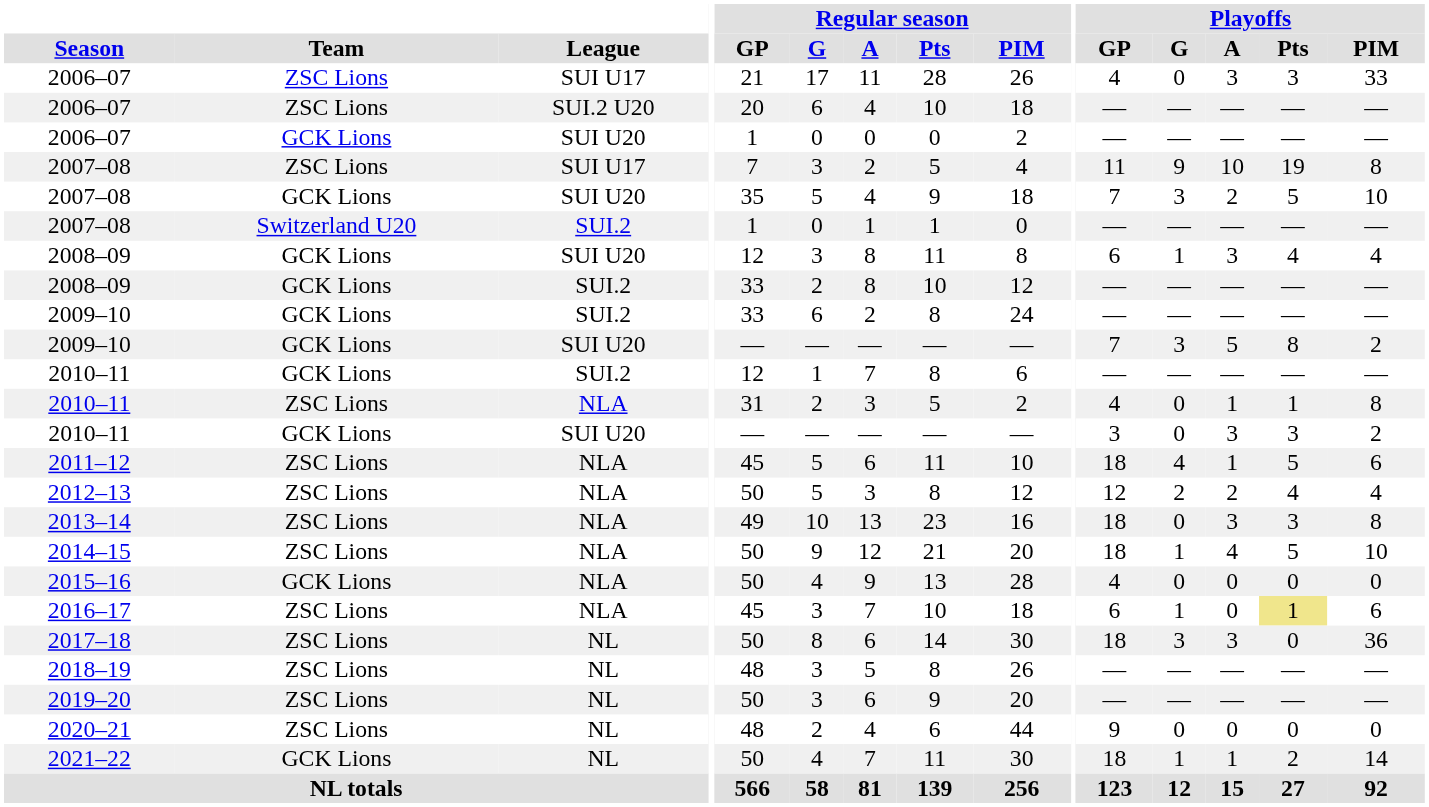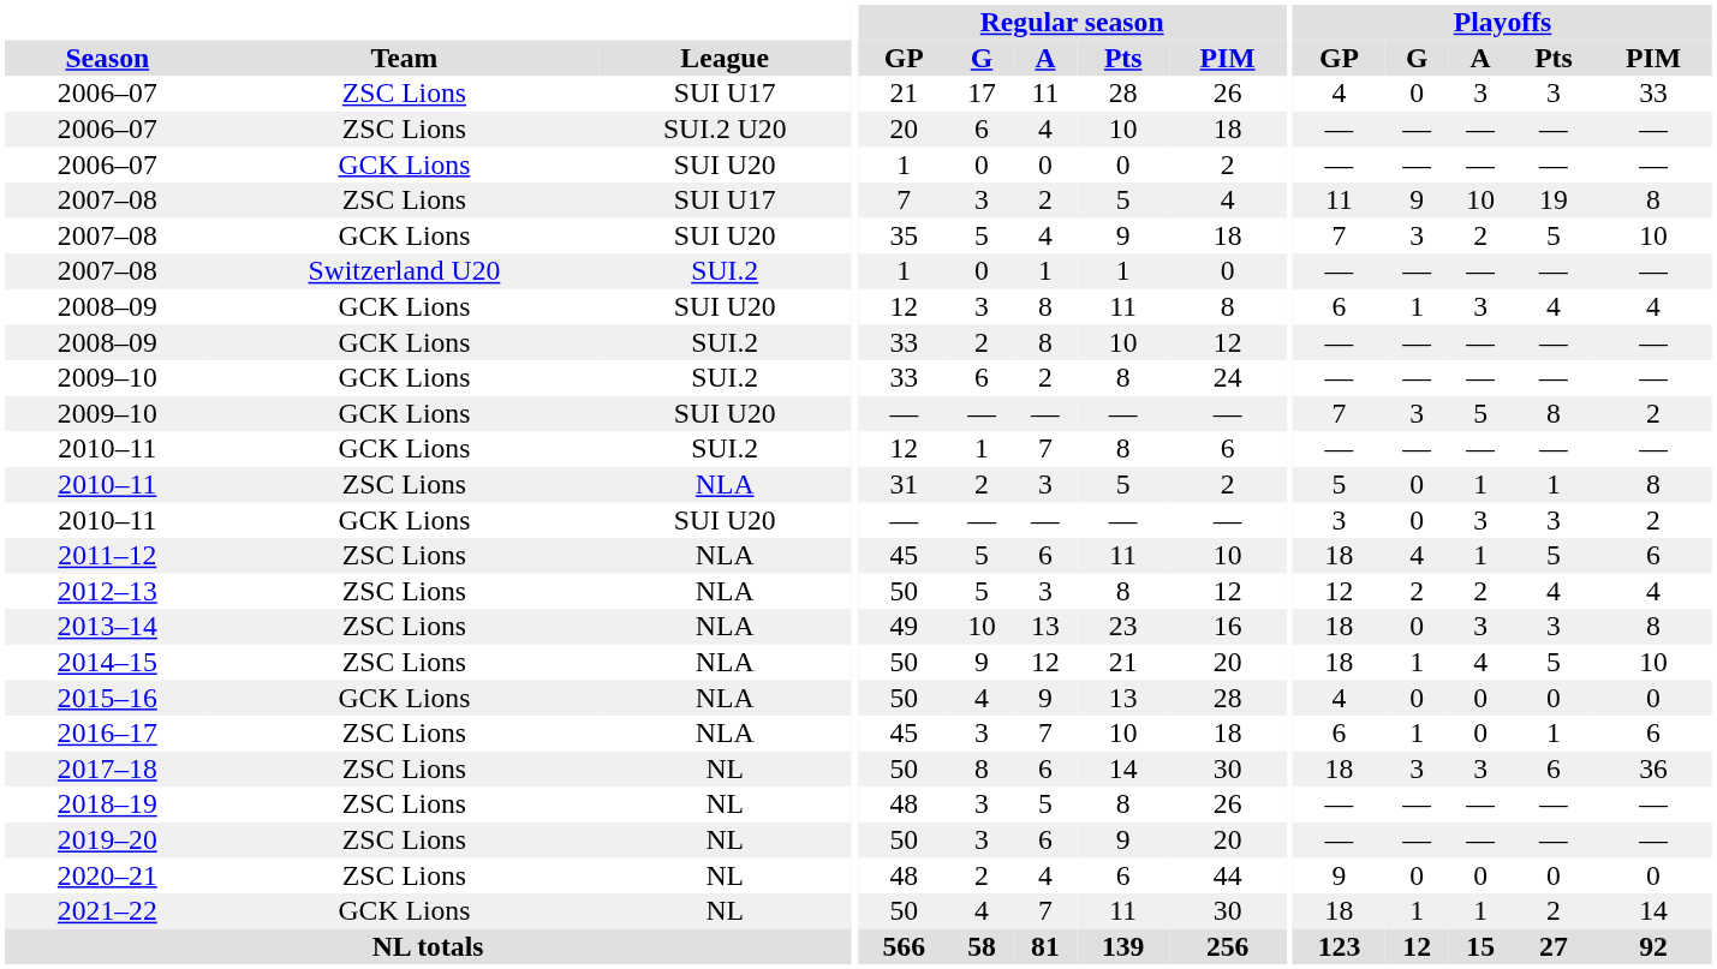2010–11 / NLA | Playoffs / GP: 4 -> 5
2016–17 | Playoffs / Pts: khaki background -> no background
2017–18 | Playoffs / Pts: 0 -> 6
